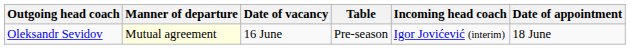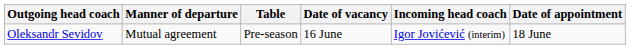columns swapped: Date of vacancy <-> Table
Oleksandr Sevidov | Manner of departure: lightyellow background -> no background
